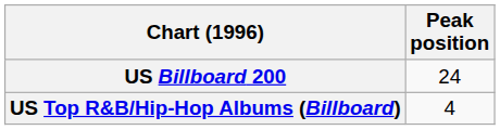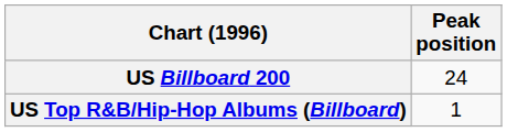US Top R&B/Hip-Hop Albums (Billboard) | Peak position: 4 -> 1
